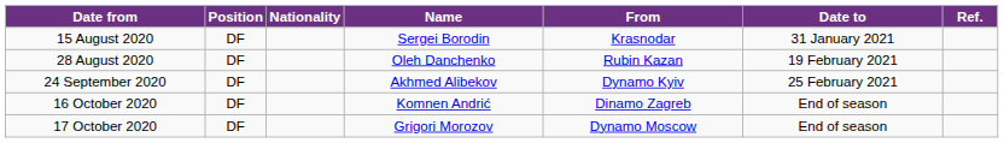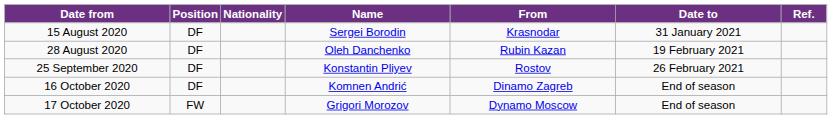- row: 24 September 2020 | DF | Akhmed Alibekov | Dynamo Kyiv | 25 February 2021
+ row: 25 September 2020 | DF | Konstantin Pliyev | Rostov | 26 February 2021
17 October 2020 | Position: DF -> FW
